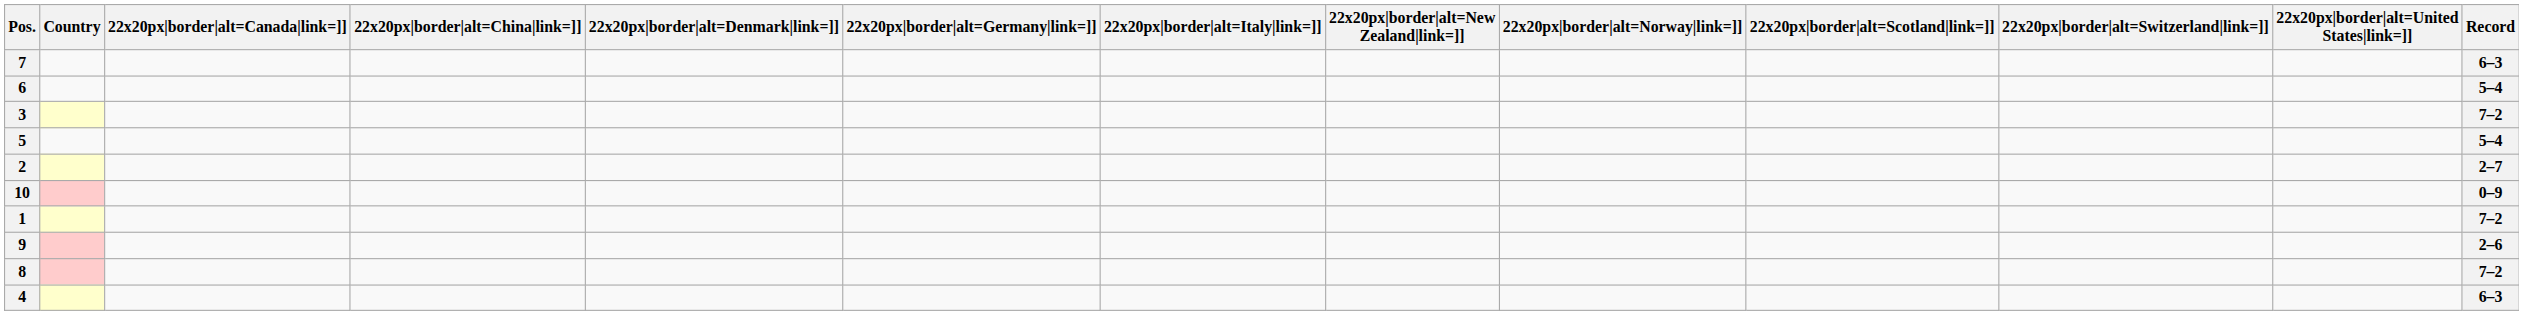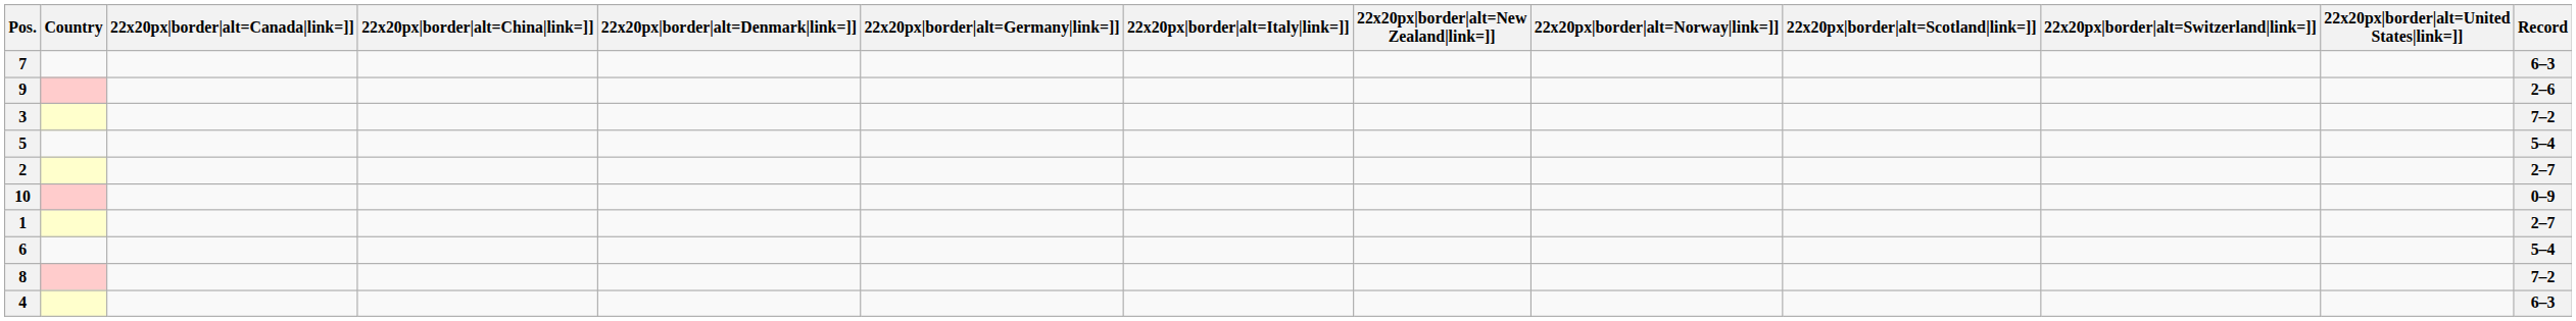rows swapped: 9 <-> 6
1 | Record: 7–2 -> 2–7
